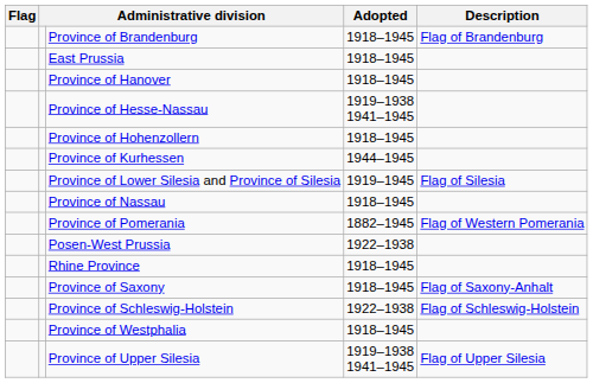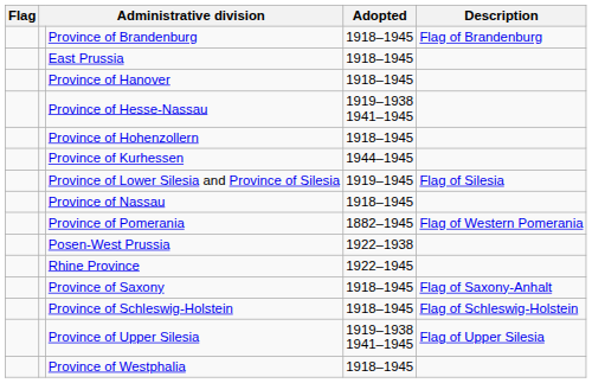Rhine Province | Adopted: 1918–1945 -> 1922–1945
Province of Schleswig-Holstein | Adopted: 1922–1938 -> 1918–1945
rows swapped: Province of Upper Silesia <-> Province of Westphalia
